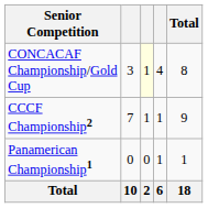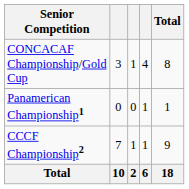CONCACAF Championship/Gold Cup | column 3: lightyellow background -> no background
rows swapped: Panamerican Championship1 <-> CCCF Championship2
